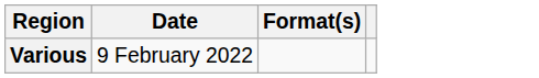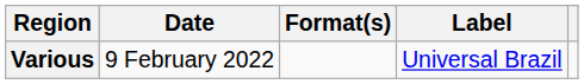+ column: Label | Universal Brazil
